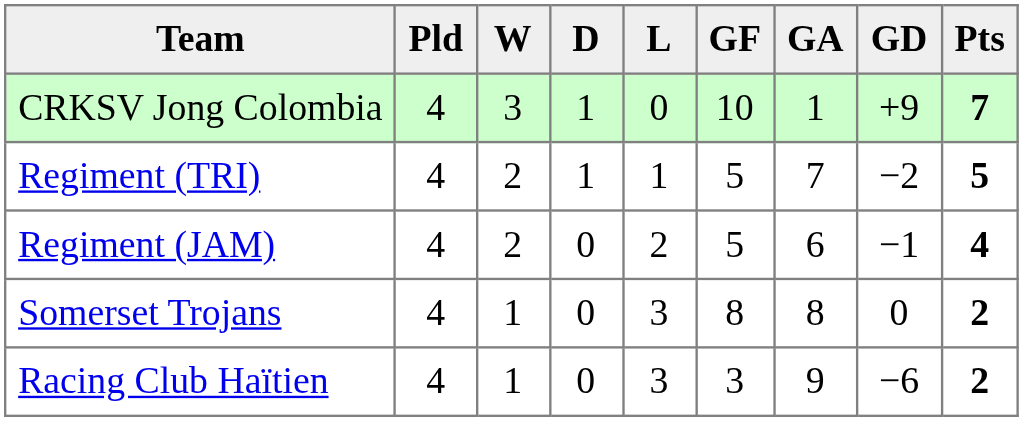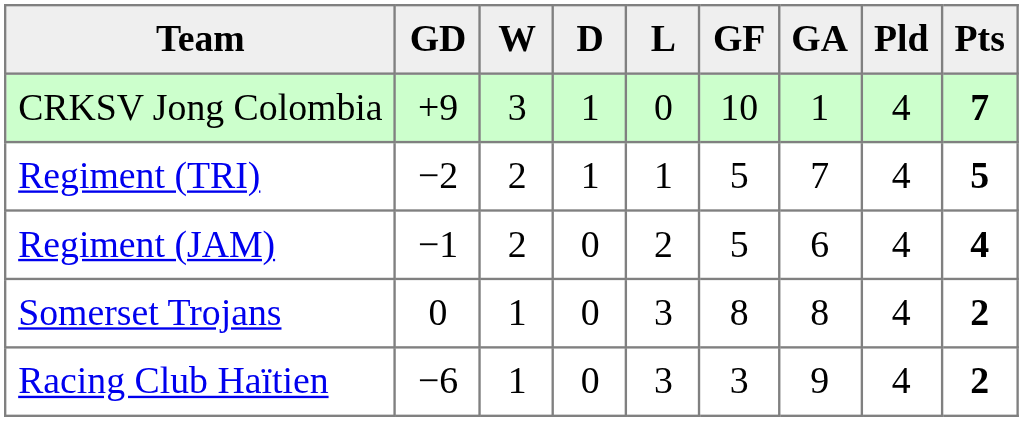columns swapped: Pld <-> GD
